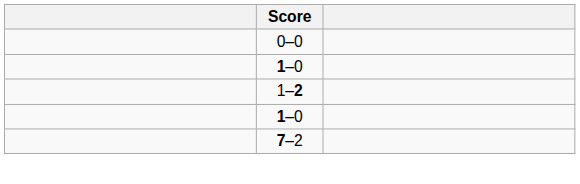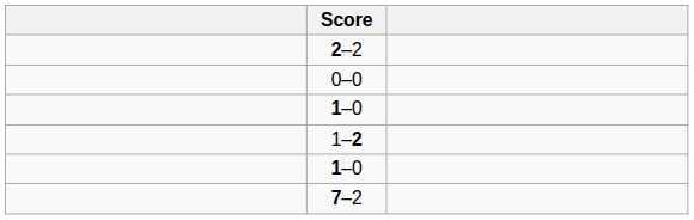+ row: 2–2
